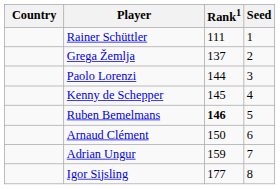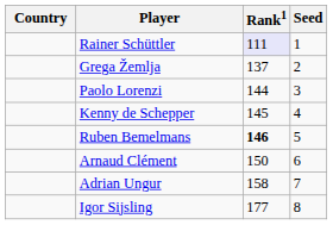Rainer Schüttler | Rank1: no background -> lavender background
Adrian Ungur | Rank1: 159 -> 158
